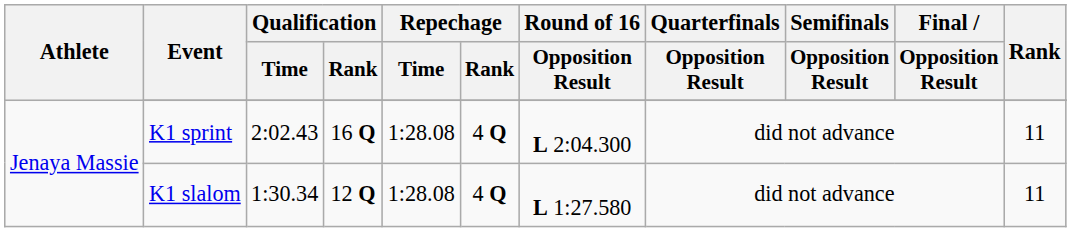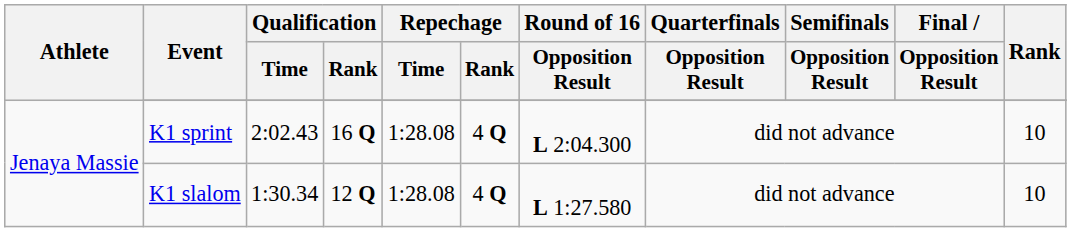K1 sprint | Rank: 11 -> 10
K1 slalom | Rank: 11 -> 10
